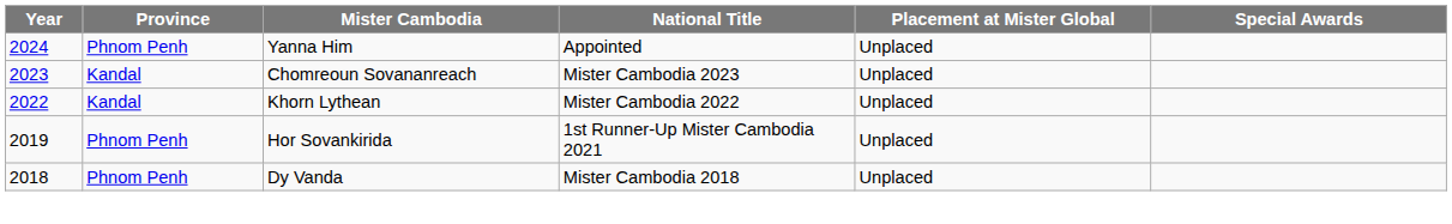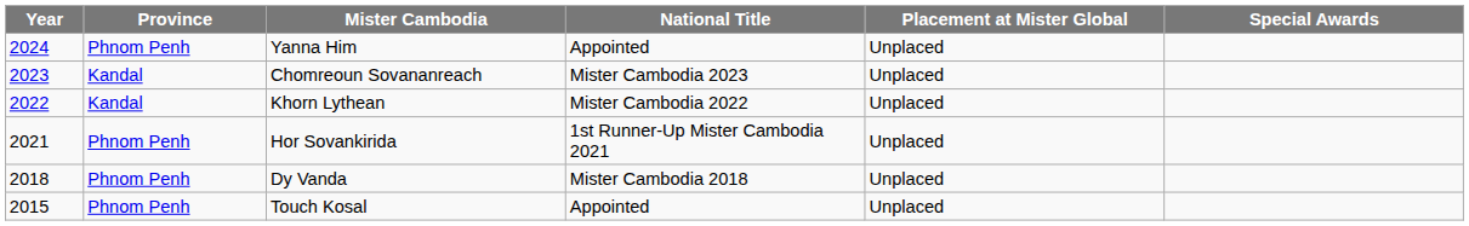Hor Sovankirida | Year: 2019 -> 2021
+ row: 2015 | Phnom Penh | Touch Kosal | Appointed | Unplaced
